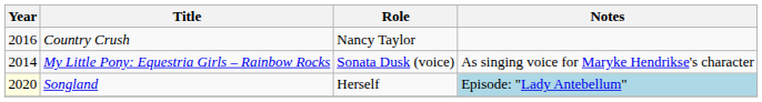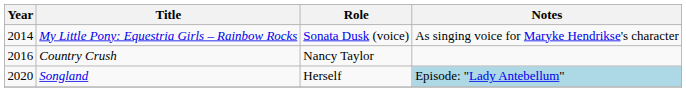rows swapped: My Little Pony: Equestria Girls – Rainbow Rocks <-> Country Crush
Songland | Year: lightyellow background -> no background
